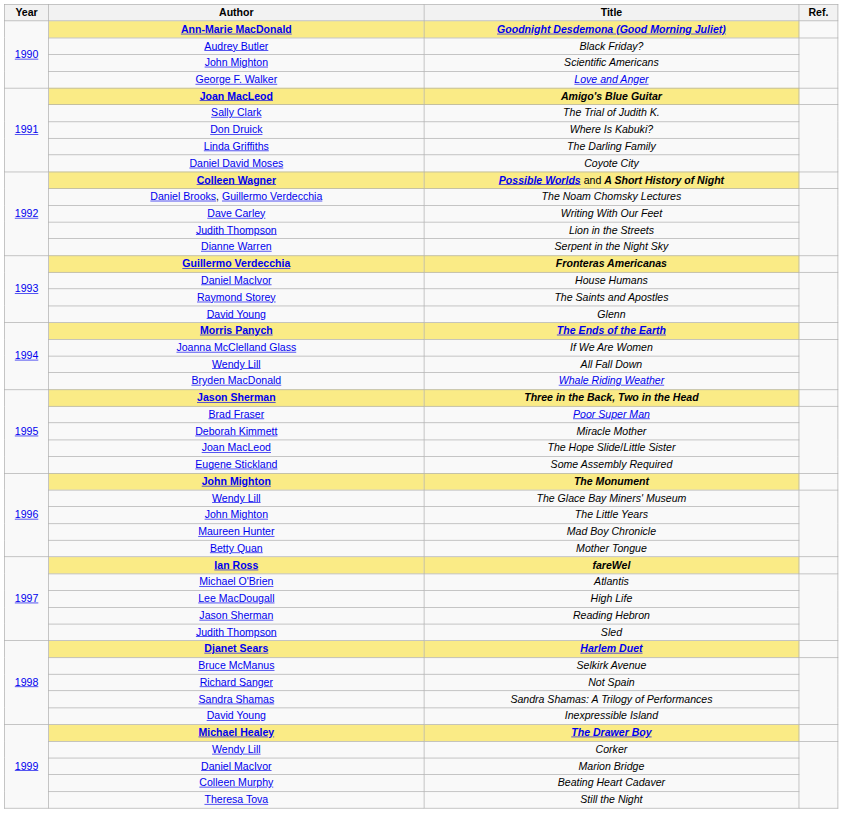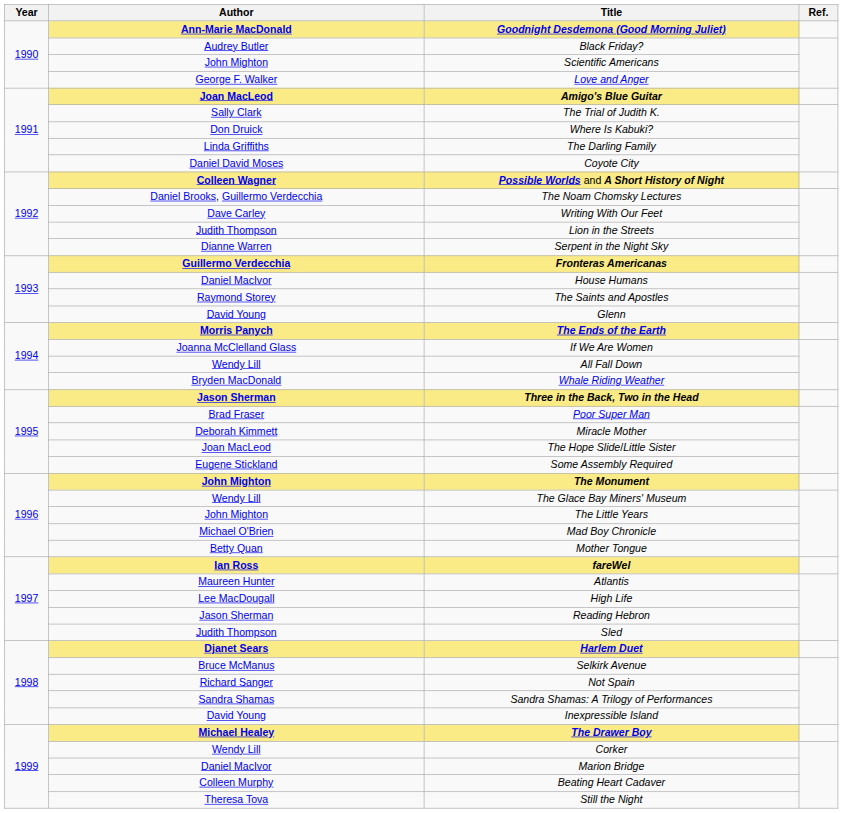Mad Boy Chronicle | Author: Maureen Hunter -> Michael O'Brien
Atlantis | Author: Michael O'Brien -> Maureen Hunter
